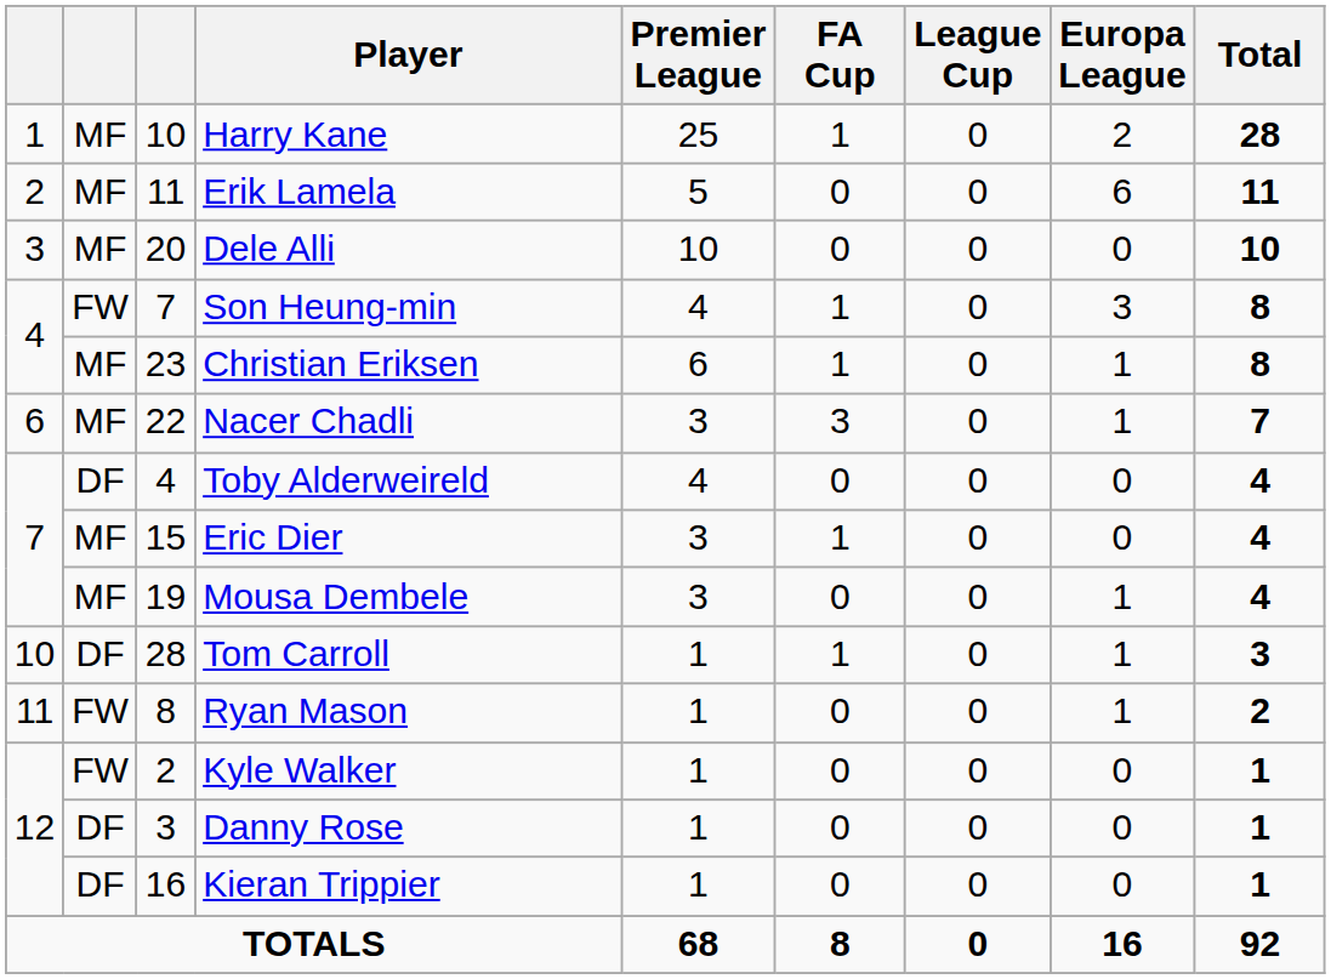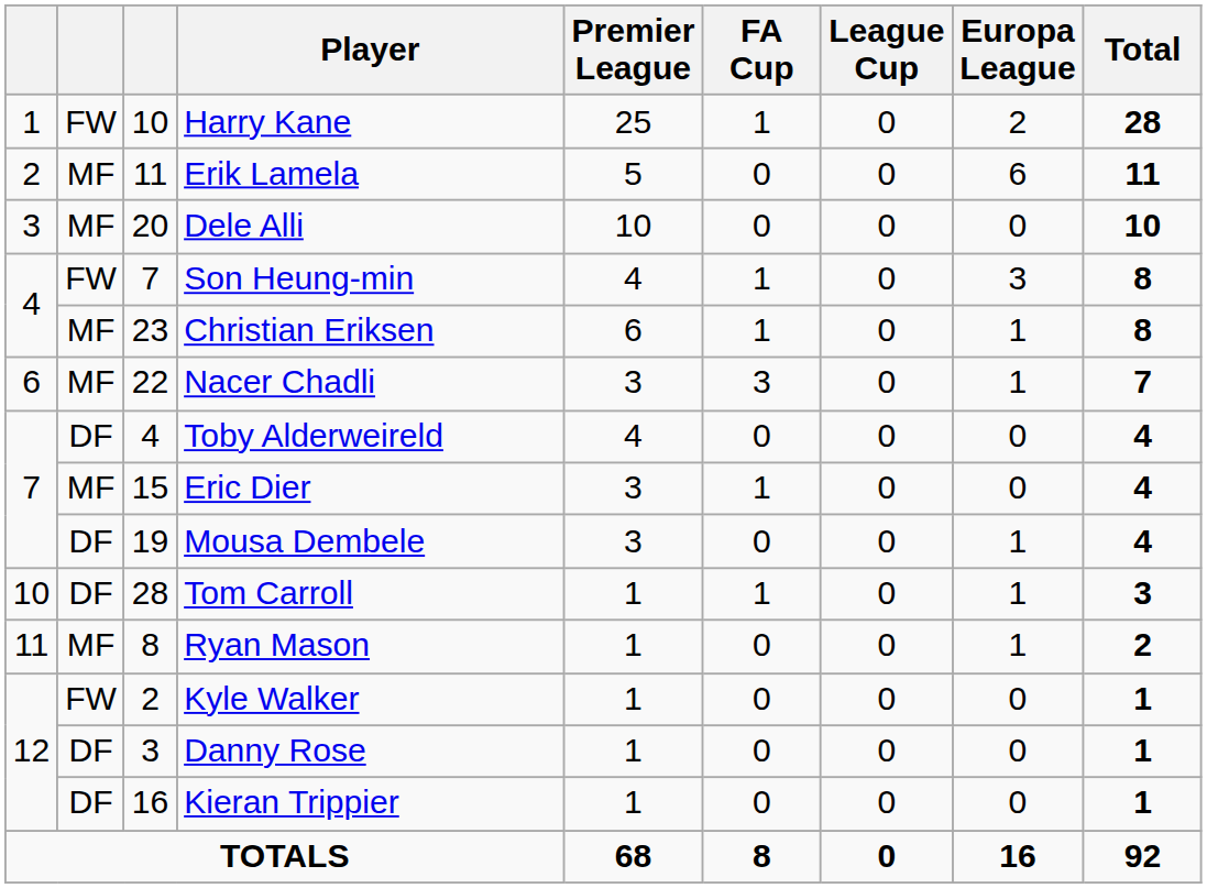Harry Kane | column 2: MF -> FW
Mousa Dembele | column 2: MF -> DF
Ryan Mason | column 2: FW -> MF
